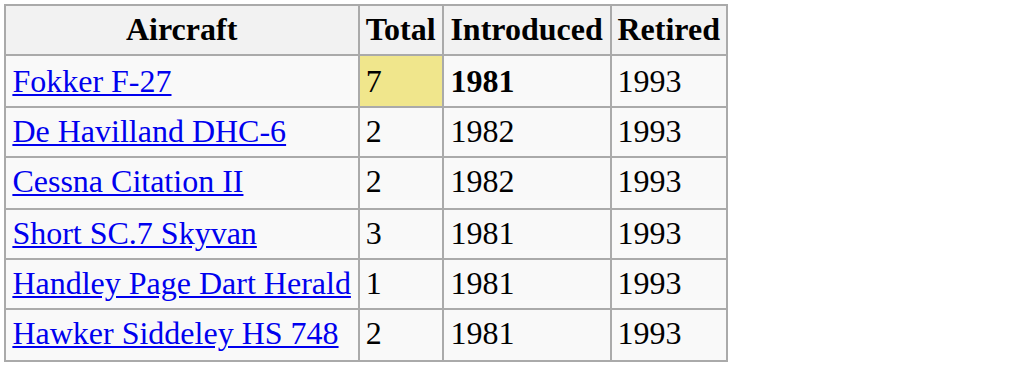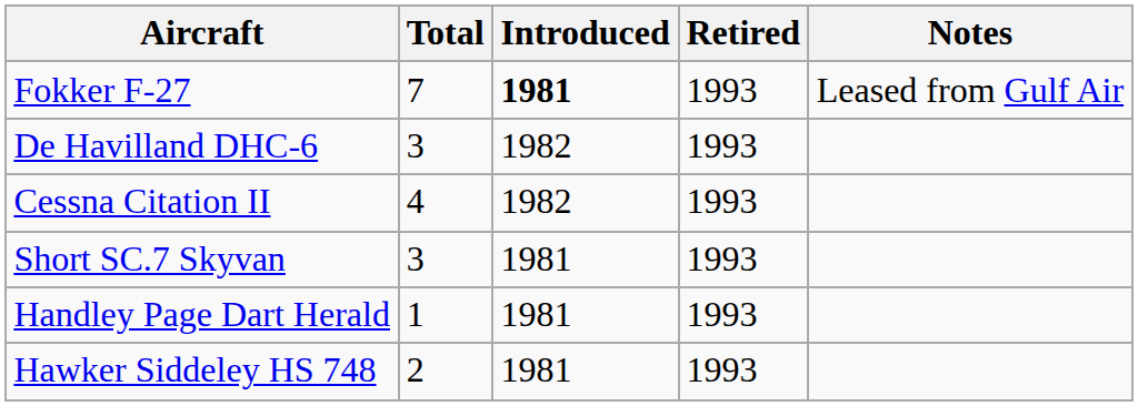+ column: Notes | Leased from Gulf Air
Fokker F-27 | Total: khaki background -> no background
De Havilland DHC-6 | Total: 2 -> 3
Cessna Citation II | Total: 2 -> 4
